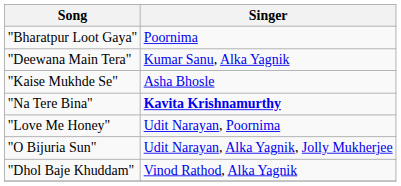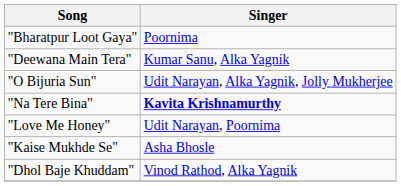rows swapped: "O Bijuria Sun" <-> "Kaise Mukhde Se"
